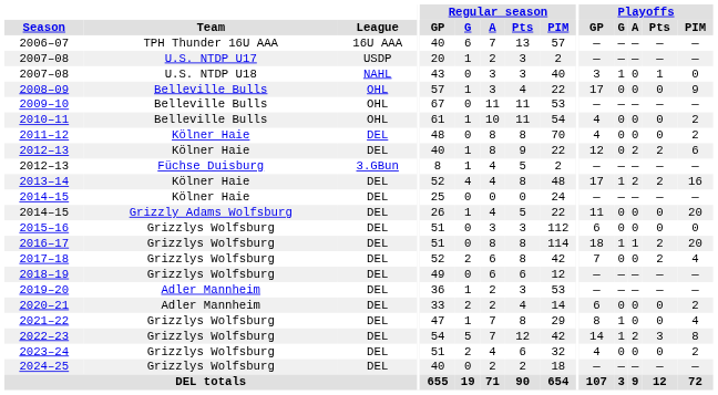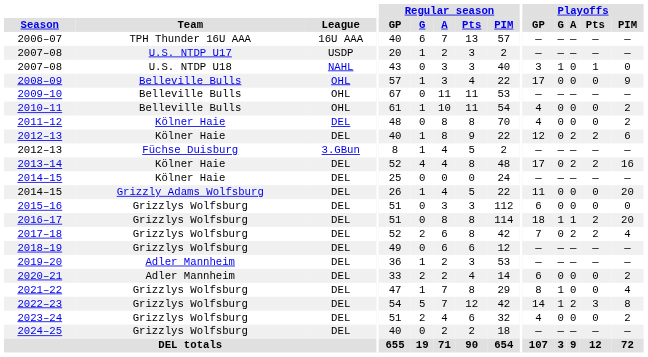2013–14 | Playoffs / G: 1 -> 0
2017–18 | Playoffs / A: 0 -> 2
